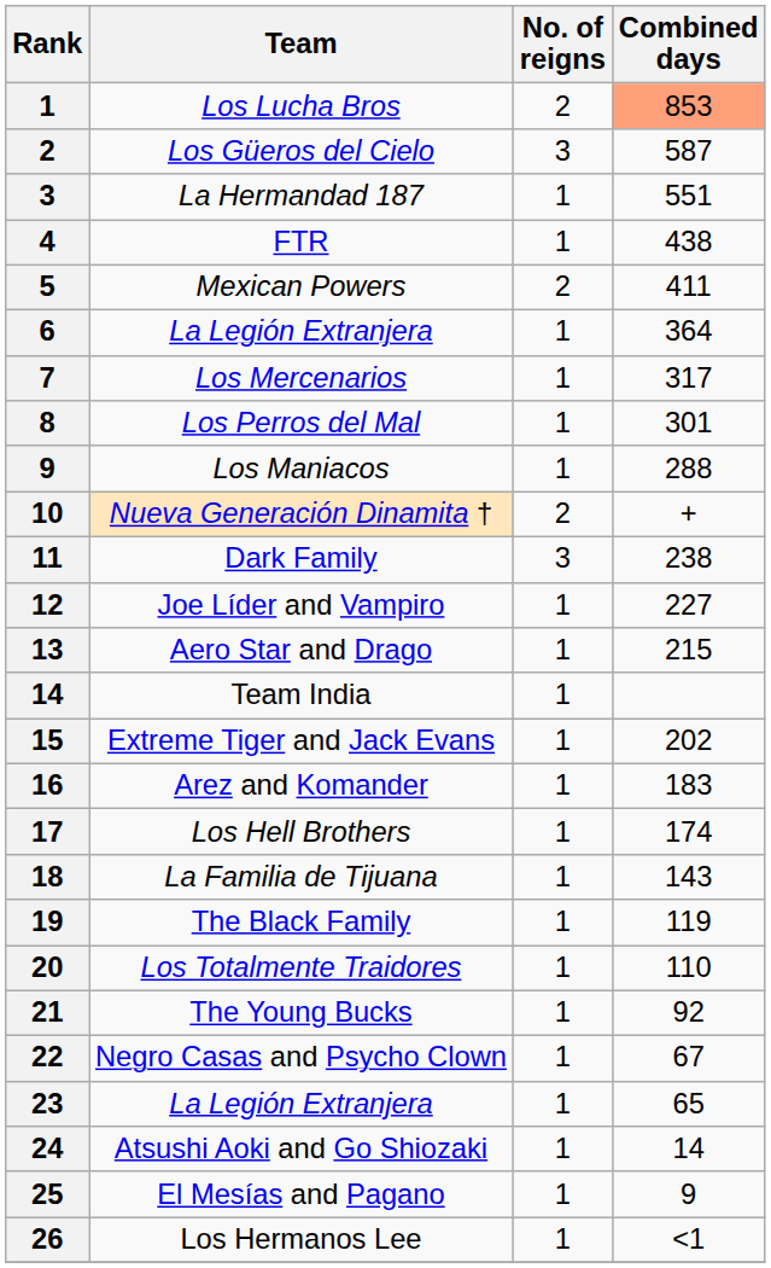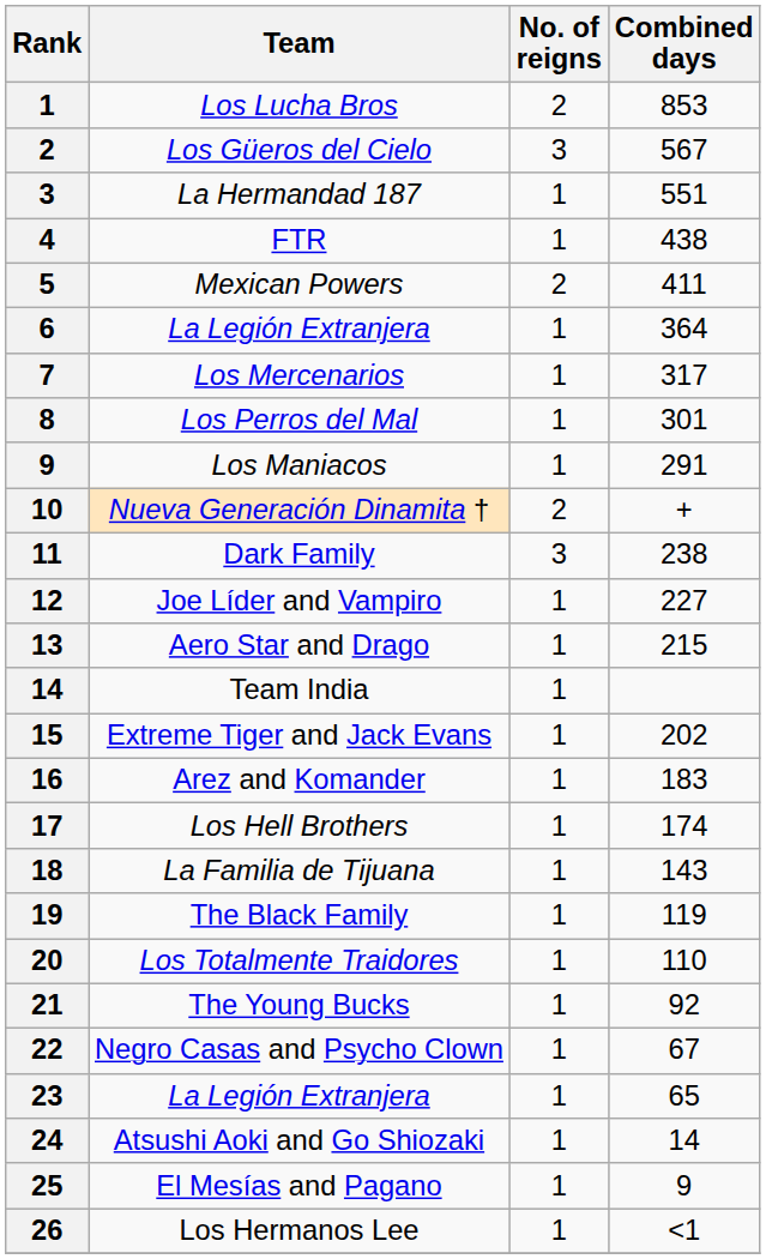Los Lucha Bros | Combined days: lightsalmon background -> no background
Los Güeros del Cielo | Combined days: 587 -> 567
Los Maniacos | Combined days: 288 -> 291
